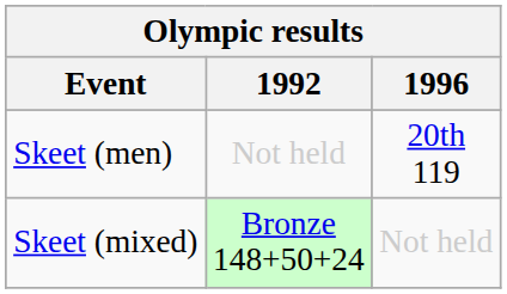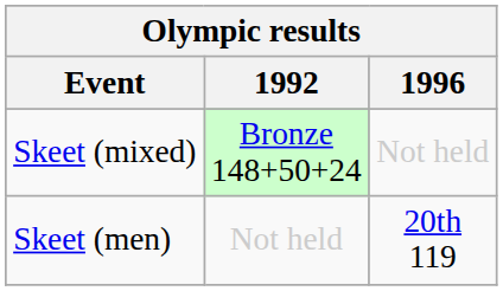rows swapped: Skeet (mixed) <-> Skeet (men)
